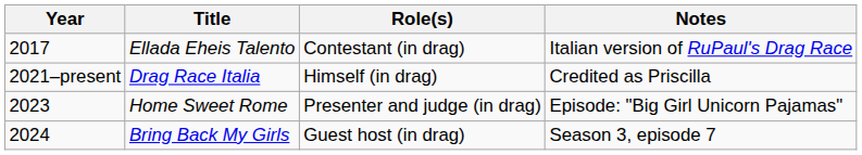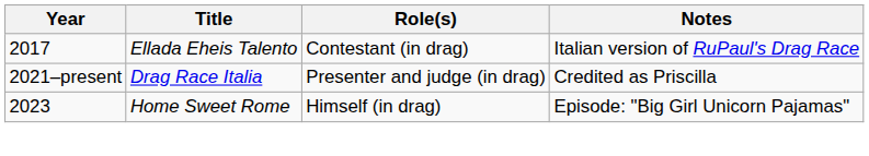Drag Race Italia | Role(s): Himself (in drag) -> Presenter and judge (in drag)
Home Sweet Rome | Role(s): Presenter and judge (in drag) -> Himself (in drag)
- row: 2024 | Bring Back My Girls | Guest host (in drag) | Season 3, episode 7
